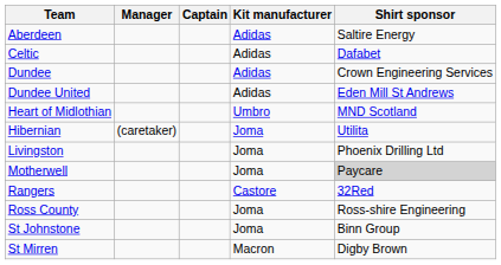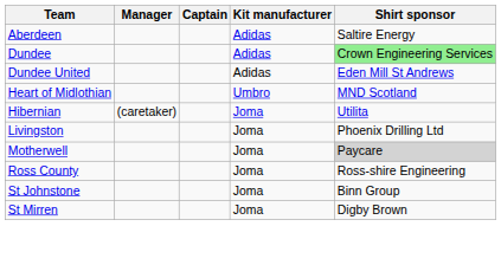- row: Celtic | Adidas | Dafabet
Dundee | Shirt sponsor: no background -> lightgreen background
- row: Rangers | Castore | 32Red
St Mirren | Kit manufacturer: Macron -> Joma
